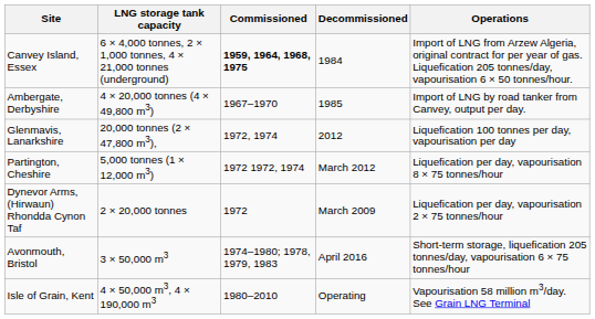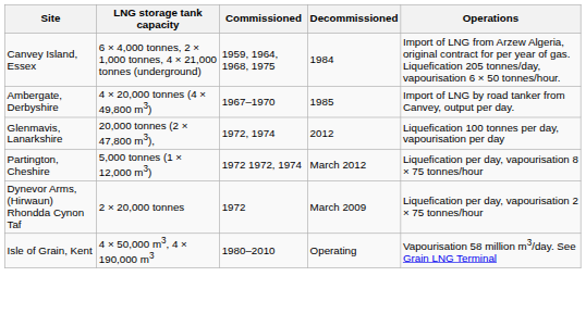Canvey Island, Essex | Commissioned: bold -> normal
- row: Avonmouth, Bristol | 3 × 50,000 m3 | 1974–1980; 1978, 1979, 1983 | April 2016 | Short-term storage, liquefication 205 tonnes/day, vapourisation 6 × 75 tonnes/hour
